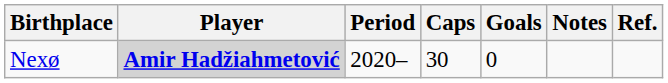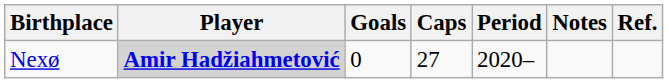columns swapped: Period <-> Goals
Nexø | Caps: 30 -> 27
